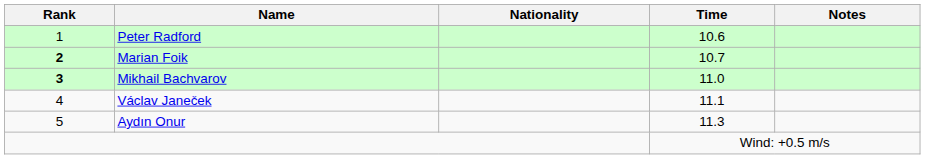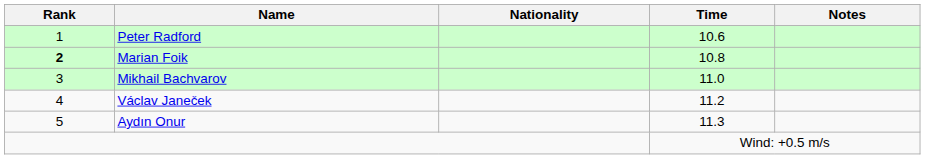Marian Foik | Time: 10.7 -> 10.8
Mikhail Bachvarov | Rank: bold -> normal
Václav Janeček | Time: 11.1 -> 11.2
